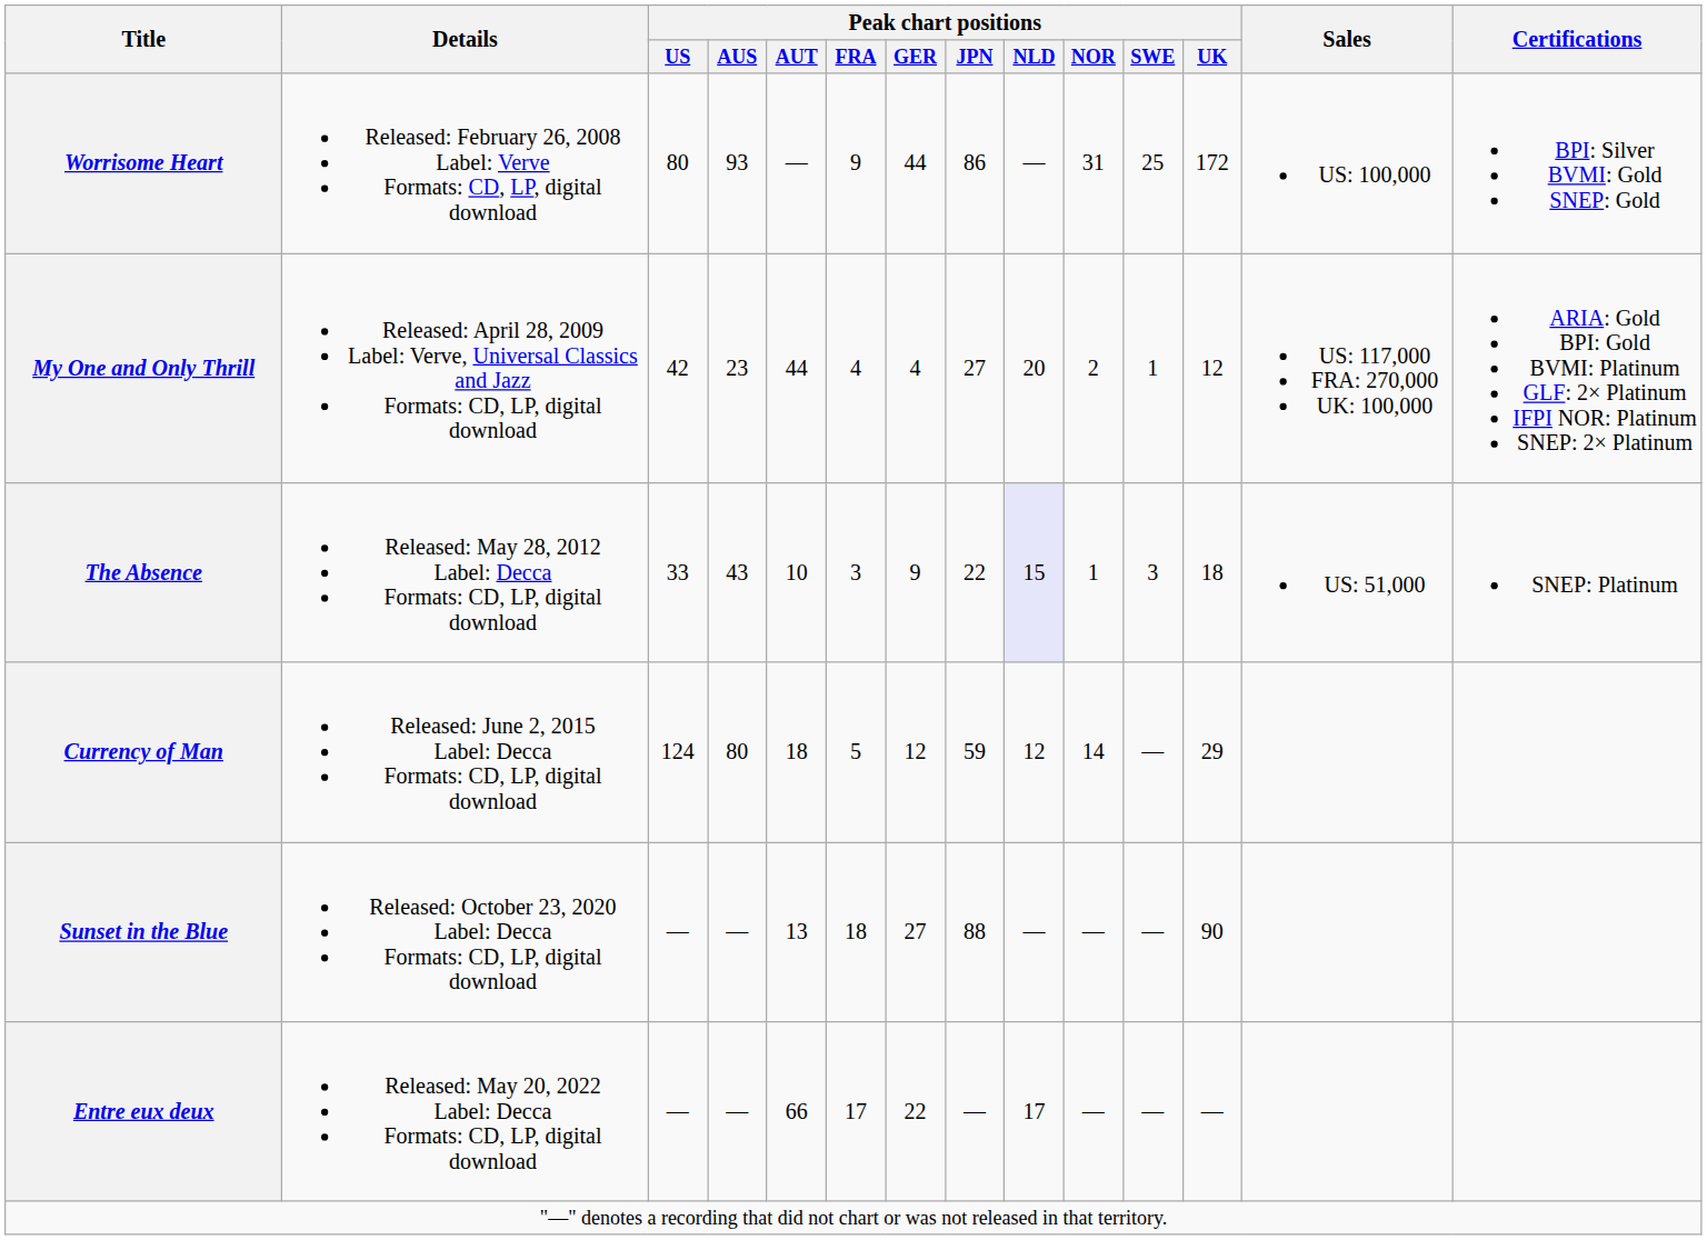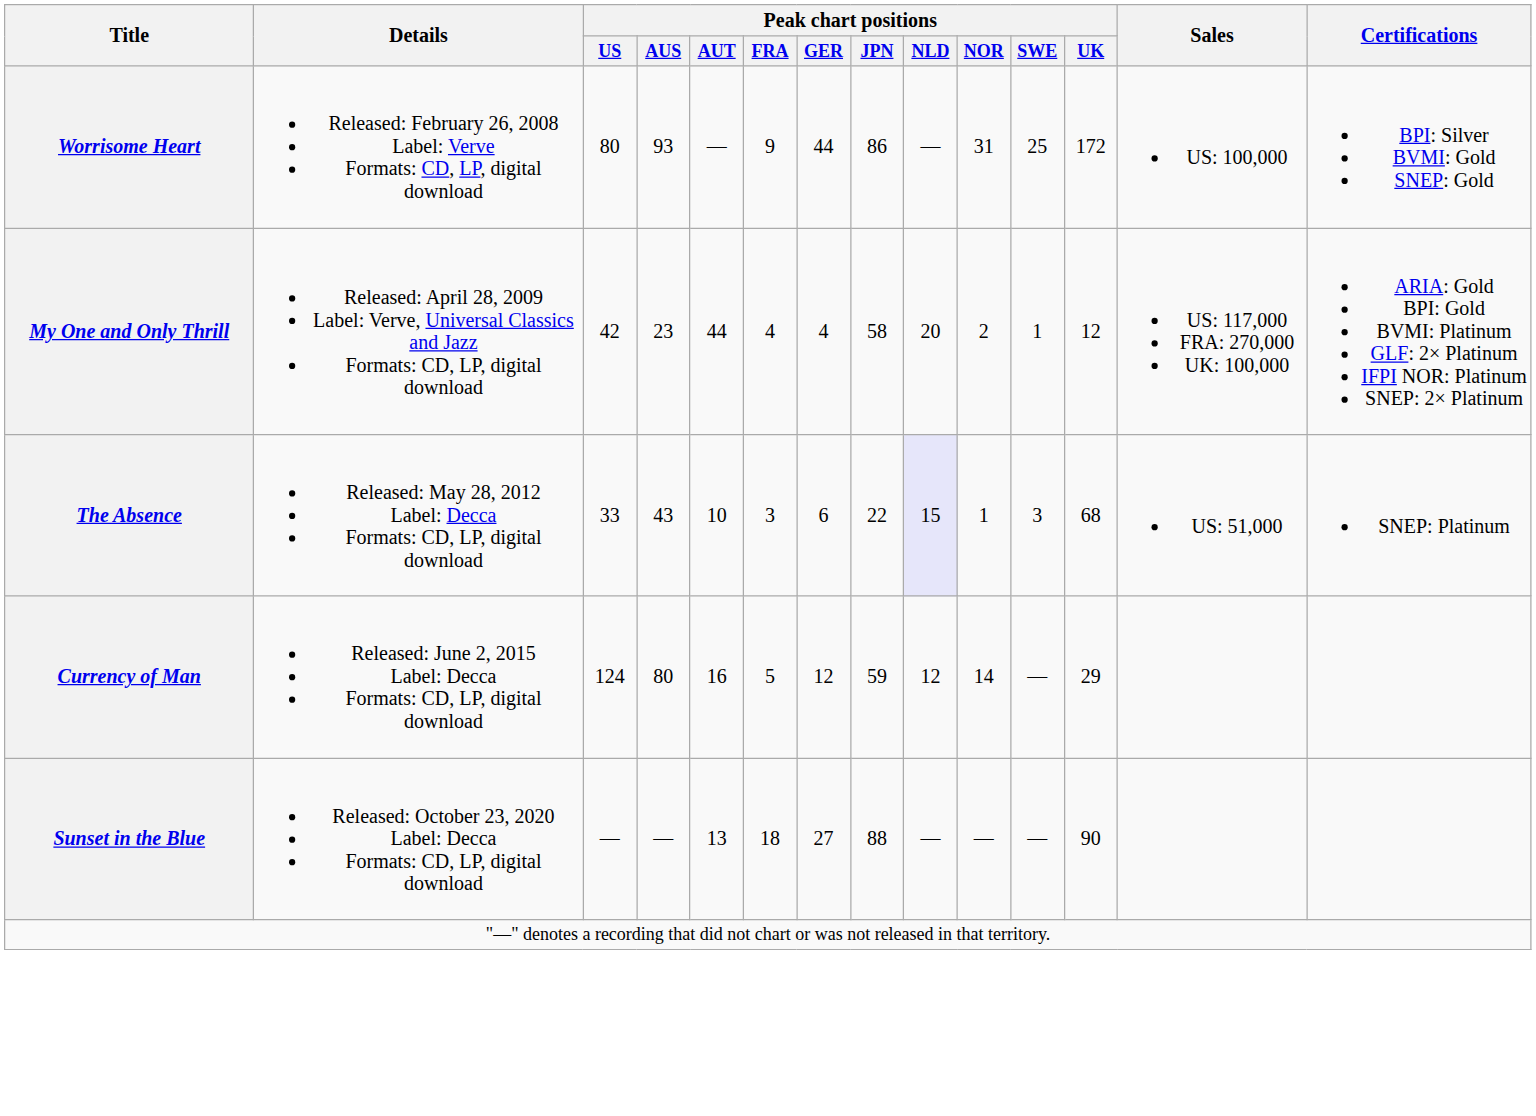My One and Only Thrill | Peak chart positions / JPN: 27 -> 58
The Absence | Peak chart positions / GER: 9 -> 6
The Absence | Peak chart positions / UK: 18 -> 68
Currency of Man | Peak chart positions / AUT: 18 -> 16
- row: Entre eux deux | Released: May 20, 2022 Label: Decca Formats: CD, LP, digital download | — | — | 66 | 17 | 22 | — | 17 | — | — | —
